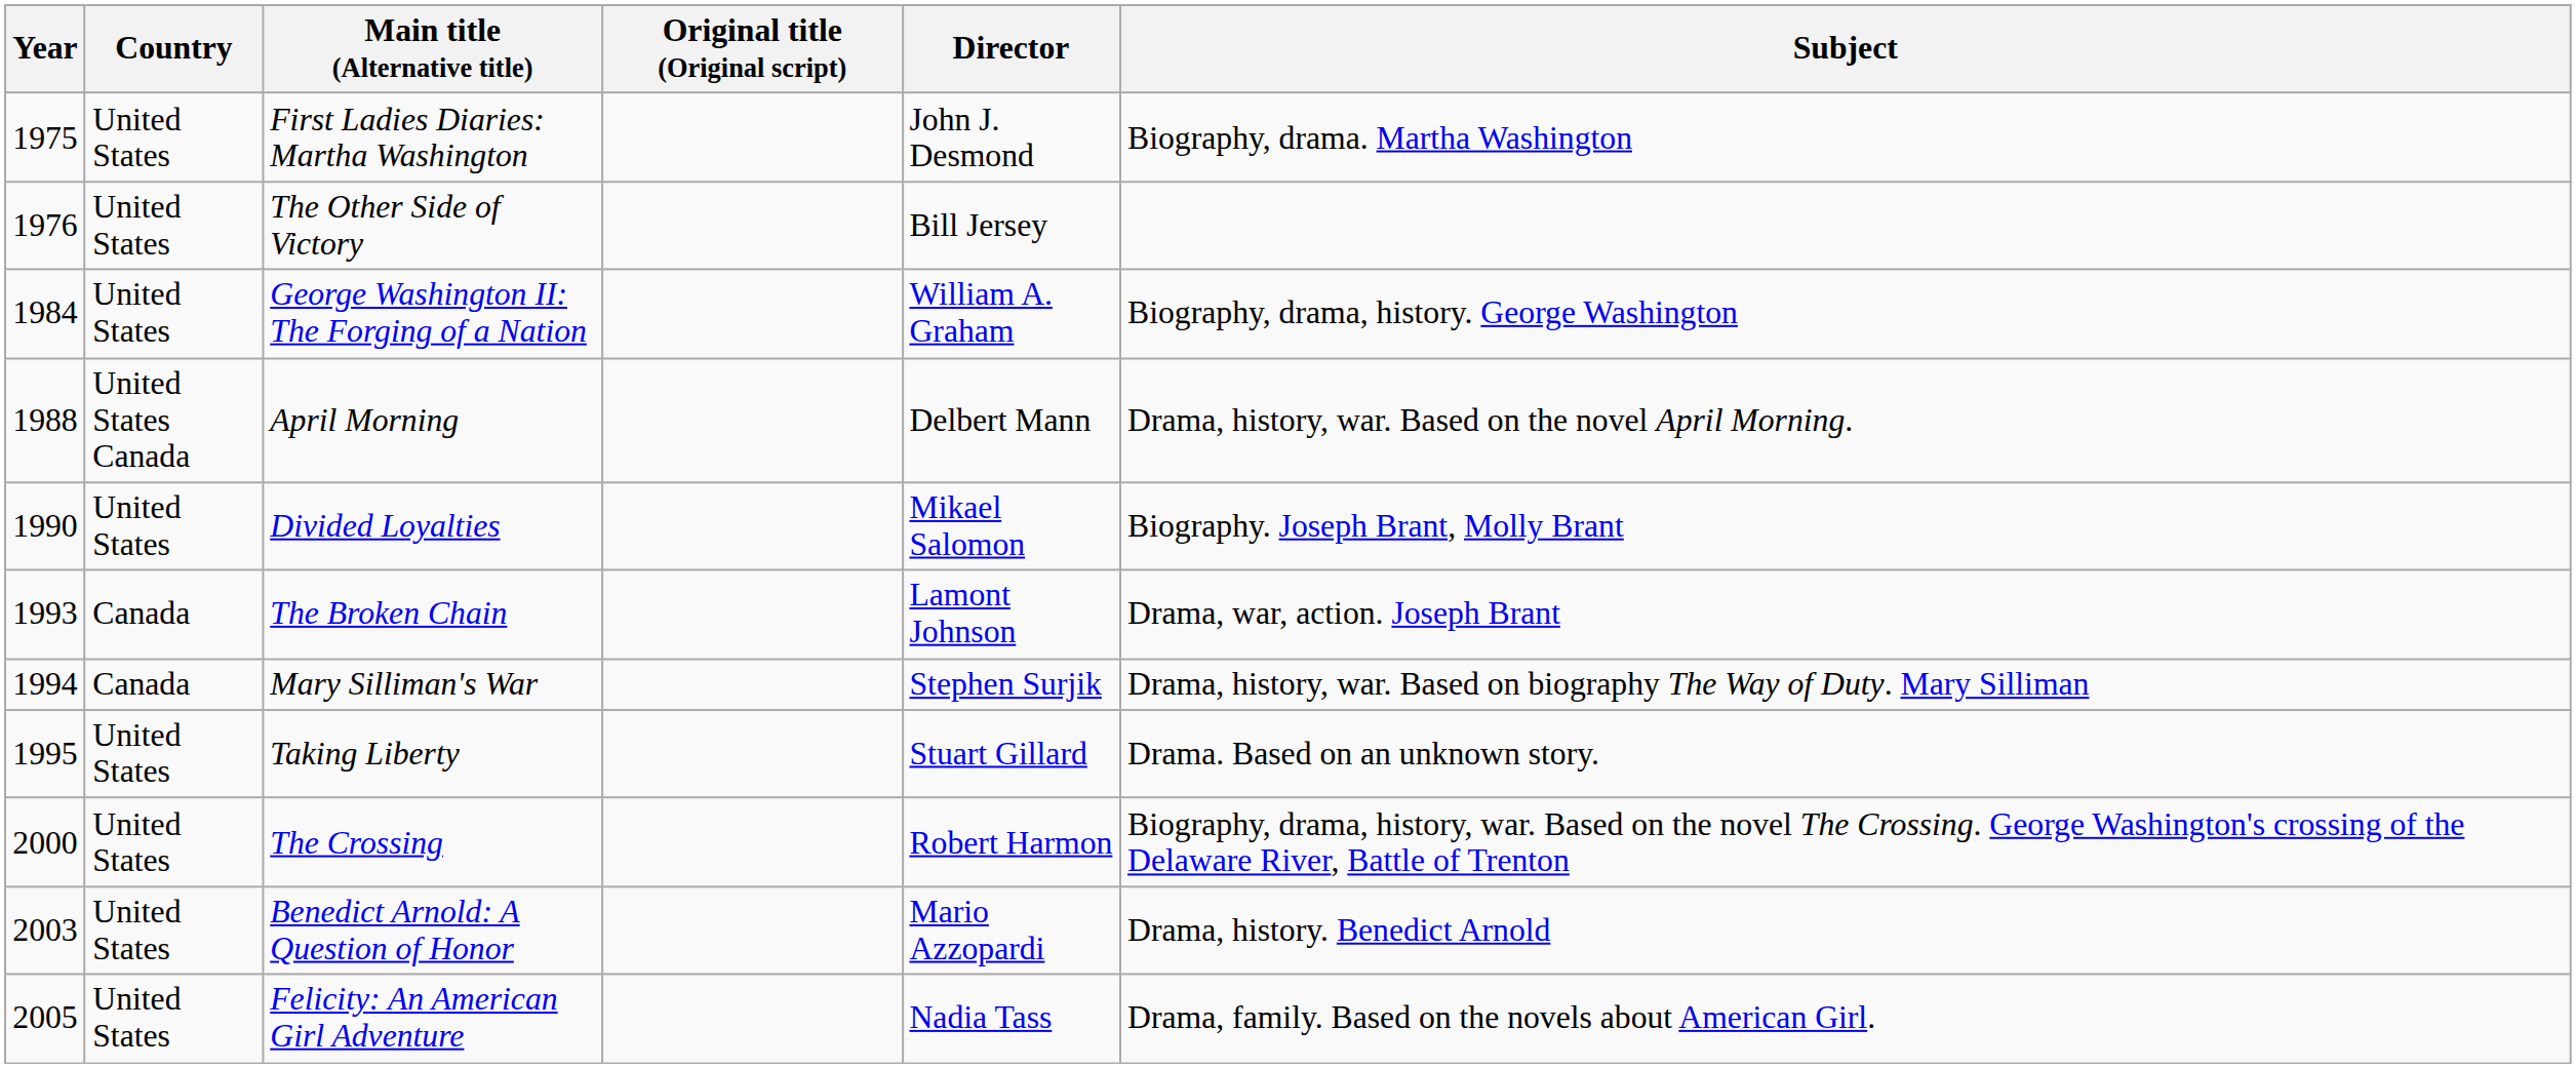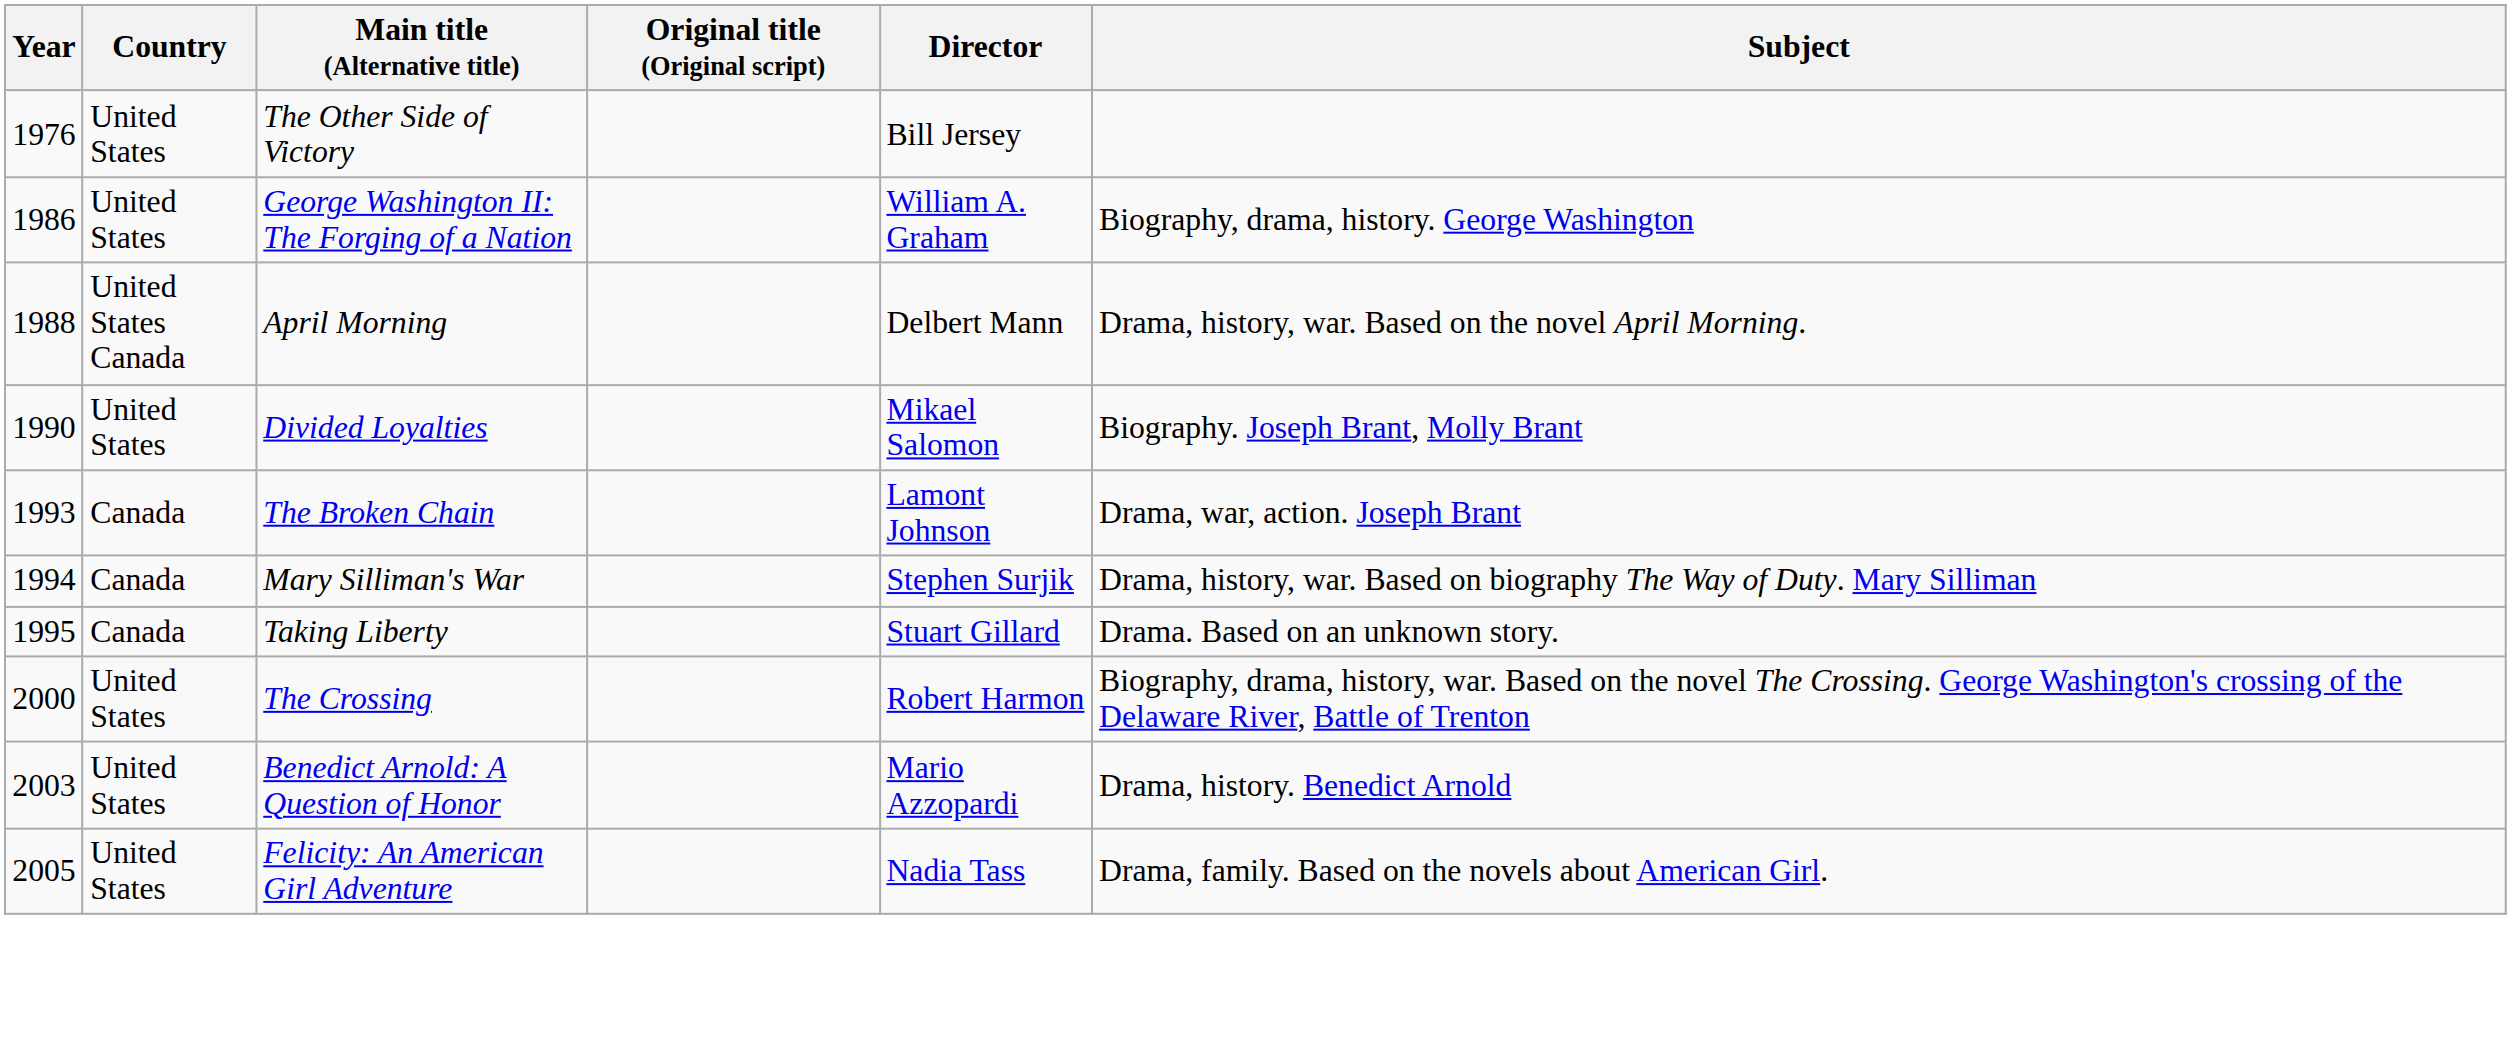- row: 1975 | United States | First Ladies Diaries: Martha Washington | John J. Desmond | Biography, drama. Martha Washington
George Washington II: The Forging of a Nation | Year: 1984 -> 1986
Taking Liberty | Country: United States -> Canada
